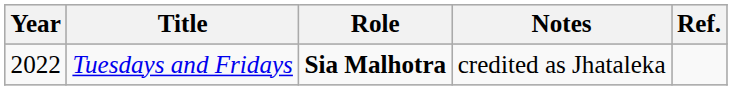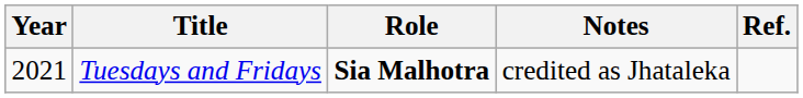Tuesdays and Fridays | Year: 2022 -> 2021
